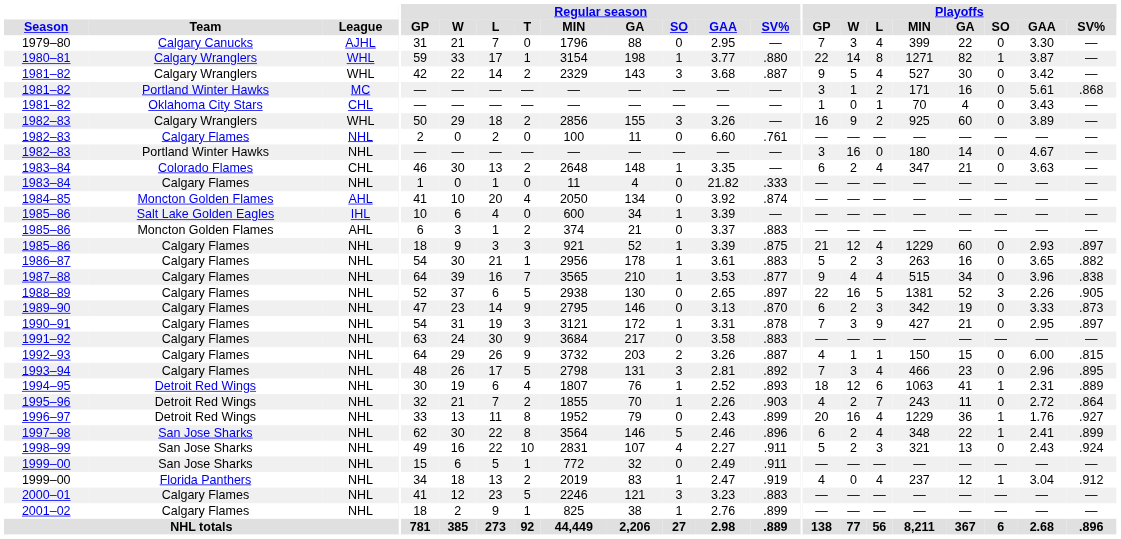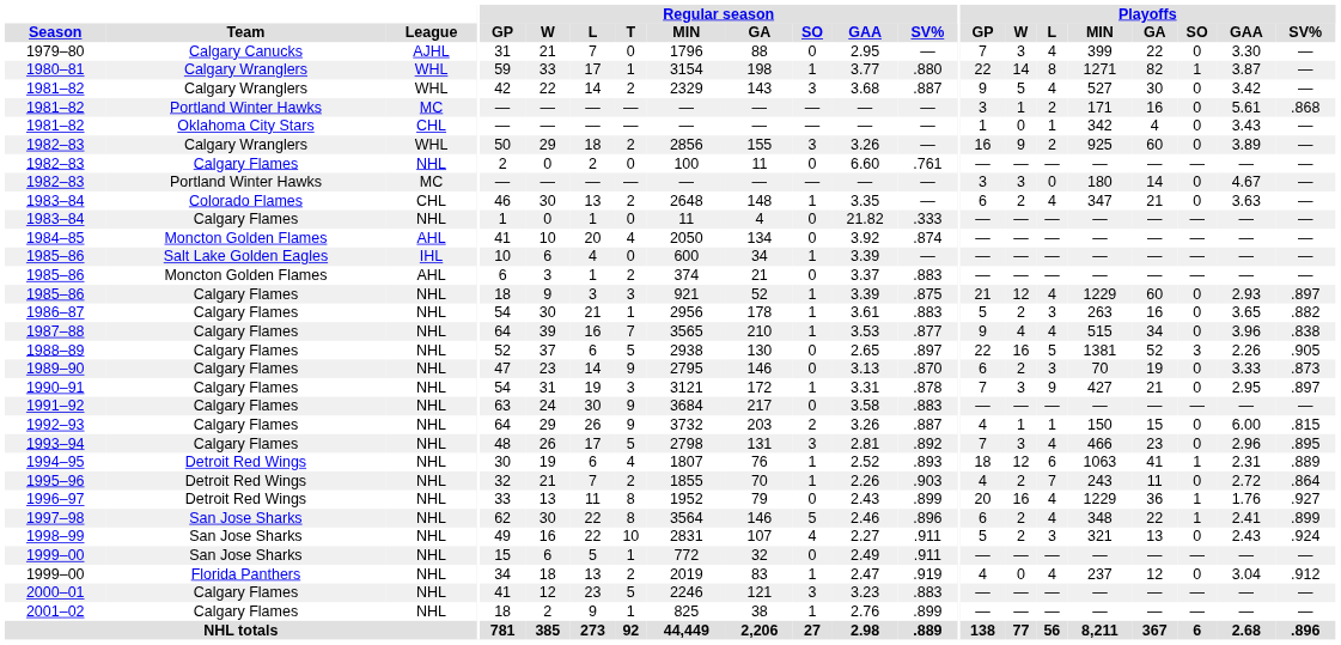1981–82 / Oklahoma City Stars | Playoffs / MIN: 70 -> 342
1982–83 / Portland Winter Hawks | League: NHL -> MC
1982–83 / Portland Winter Hawks | Playoffs / W: 16 -> 3
1989–90 | Playoffs / MIN: 342 -> 70
1999–00 / Florida Panthers | Playoffs / SO: 1 -> 0
